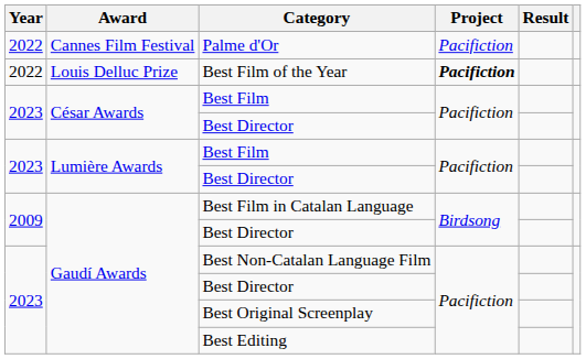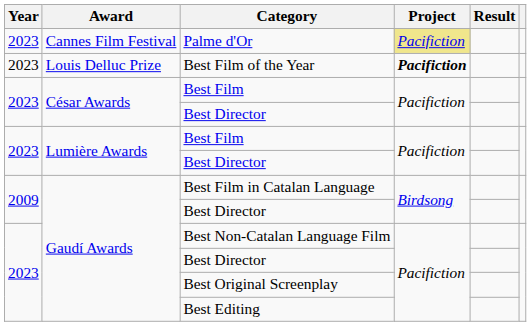Palme d'Or | Year: 2022 -> 2023
Palme d'Or | Project: no background -> khaki background
Best Film of the Year | Year: 2022 -> 2023
